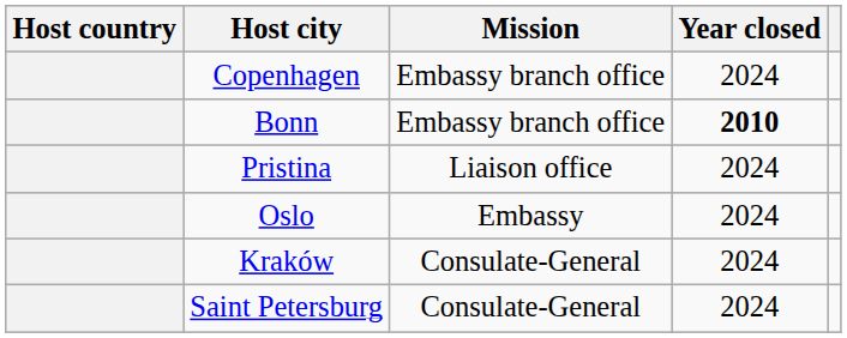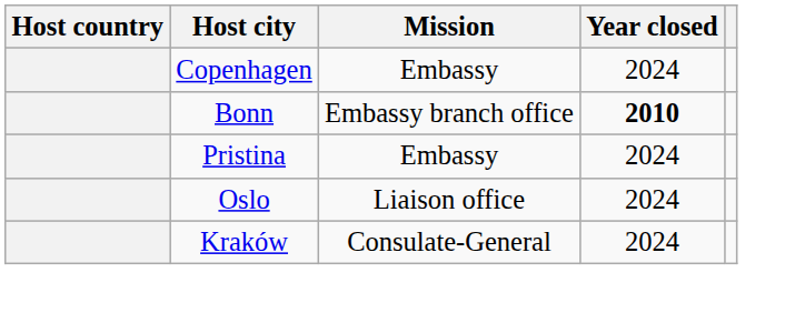Copenhagen | Mission: Embassy branch office -> Embassy
Pristina | Mission: Liaison office -> Embassy
Oslo | Mission: Embassy -> Liaison office
- row: Saint Petersburg | Consulate-General | 2024
